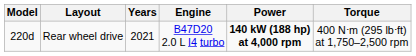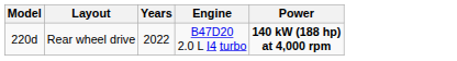- column: Torque | 400 N⋅m (295 lb⋅ft) at 1,750–2,500 rpm
Rear wheel drive | Years: 2021 -> 2022
